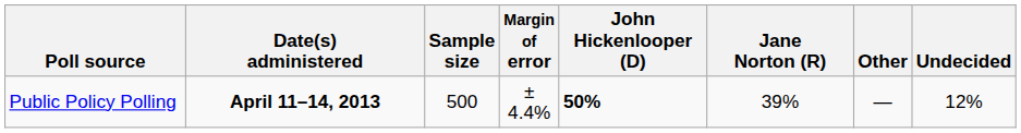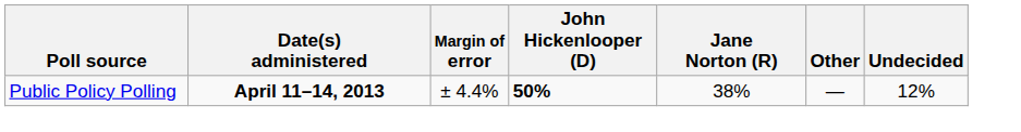- column: Sample size | 500
Public Policy Polling | Jane Norton (R): 39% -> 38%
